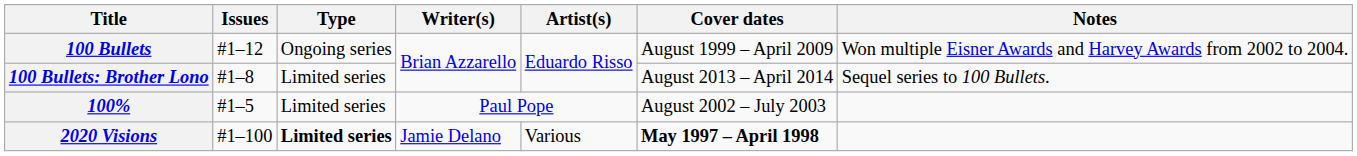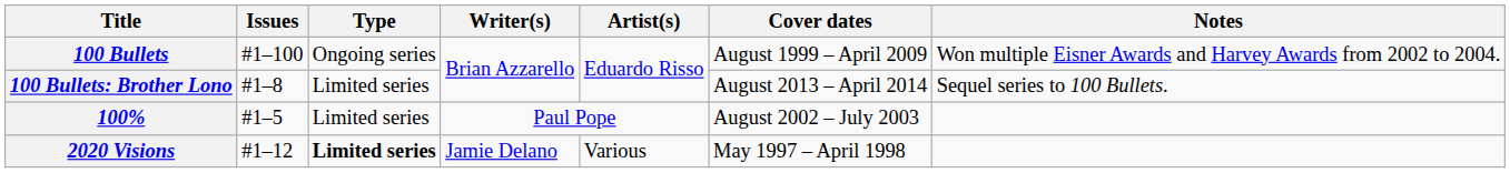100 Bullets | Issues: #1–12 -> #1–100
2020 Visions | Issues: #1–100 -> #1–12
2020 Visions | Cover dates: bold -> normal
